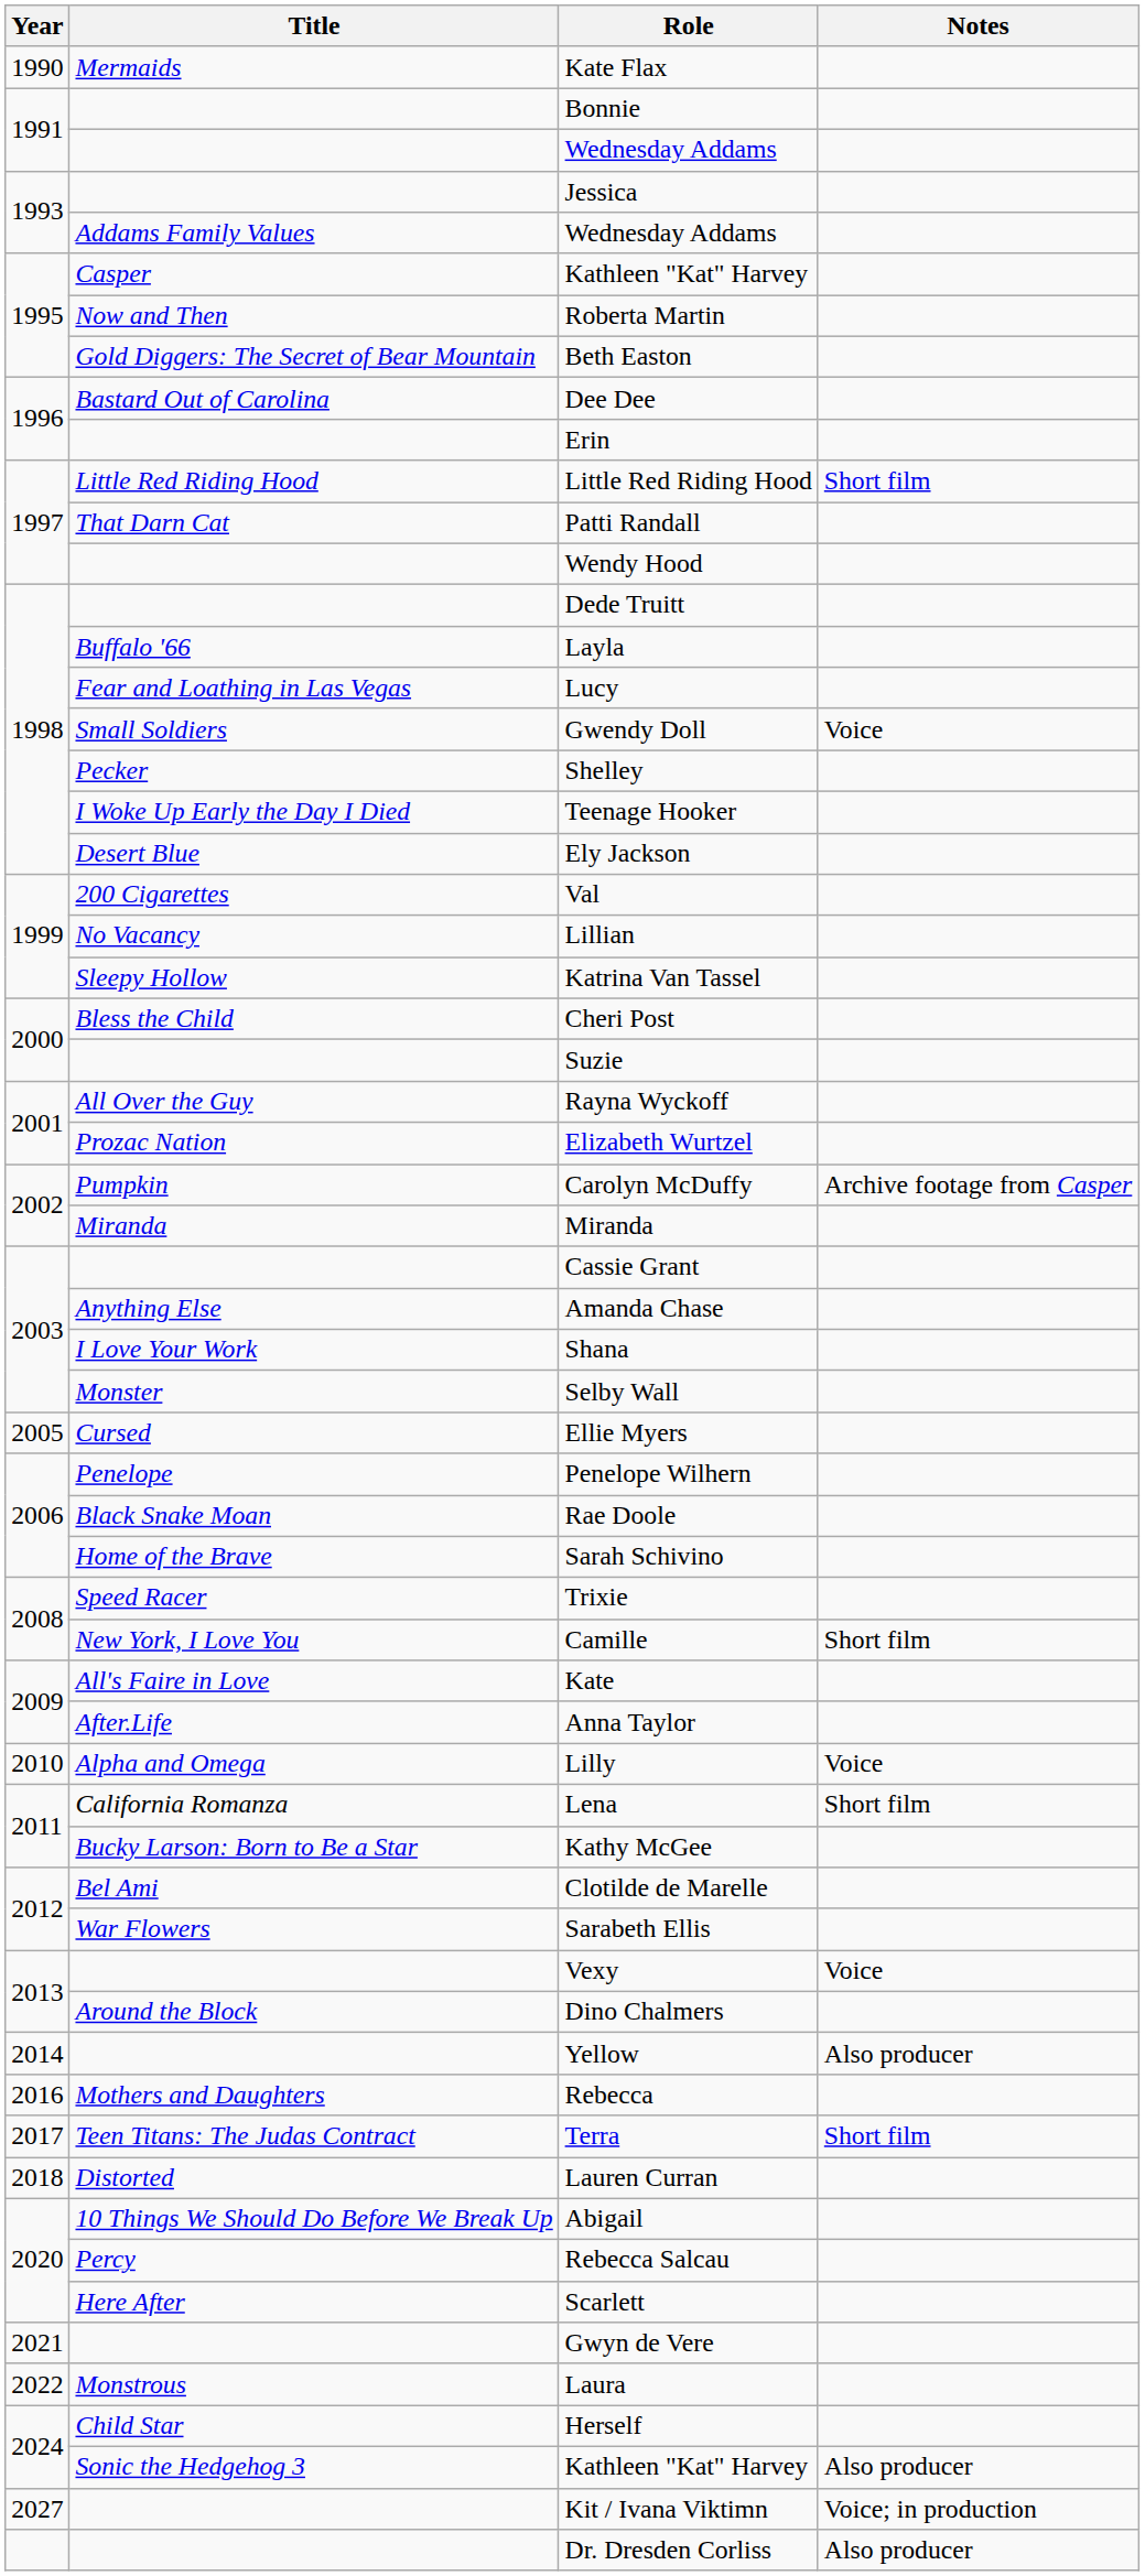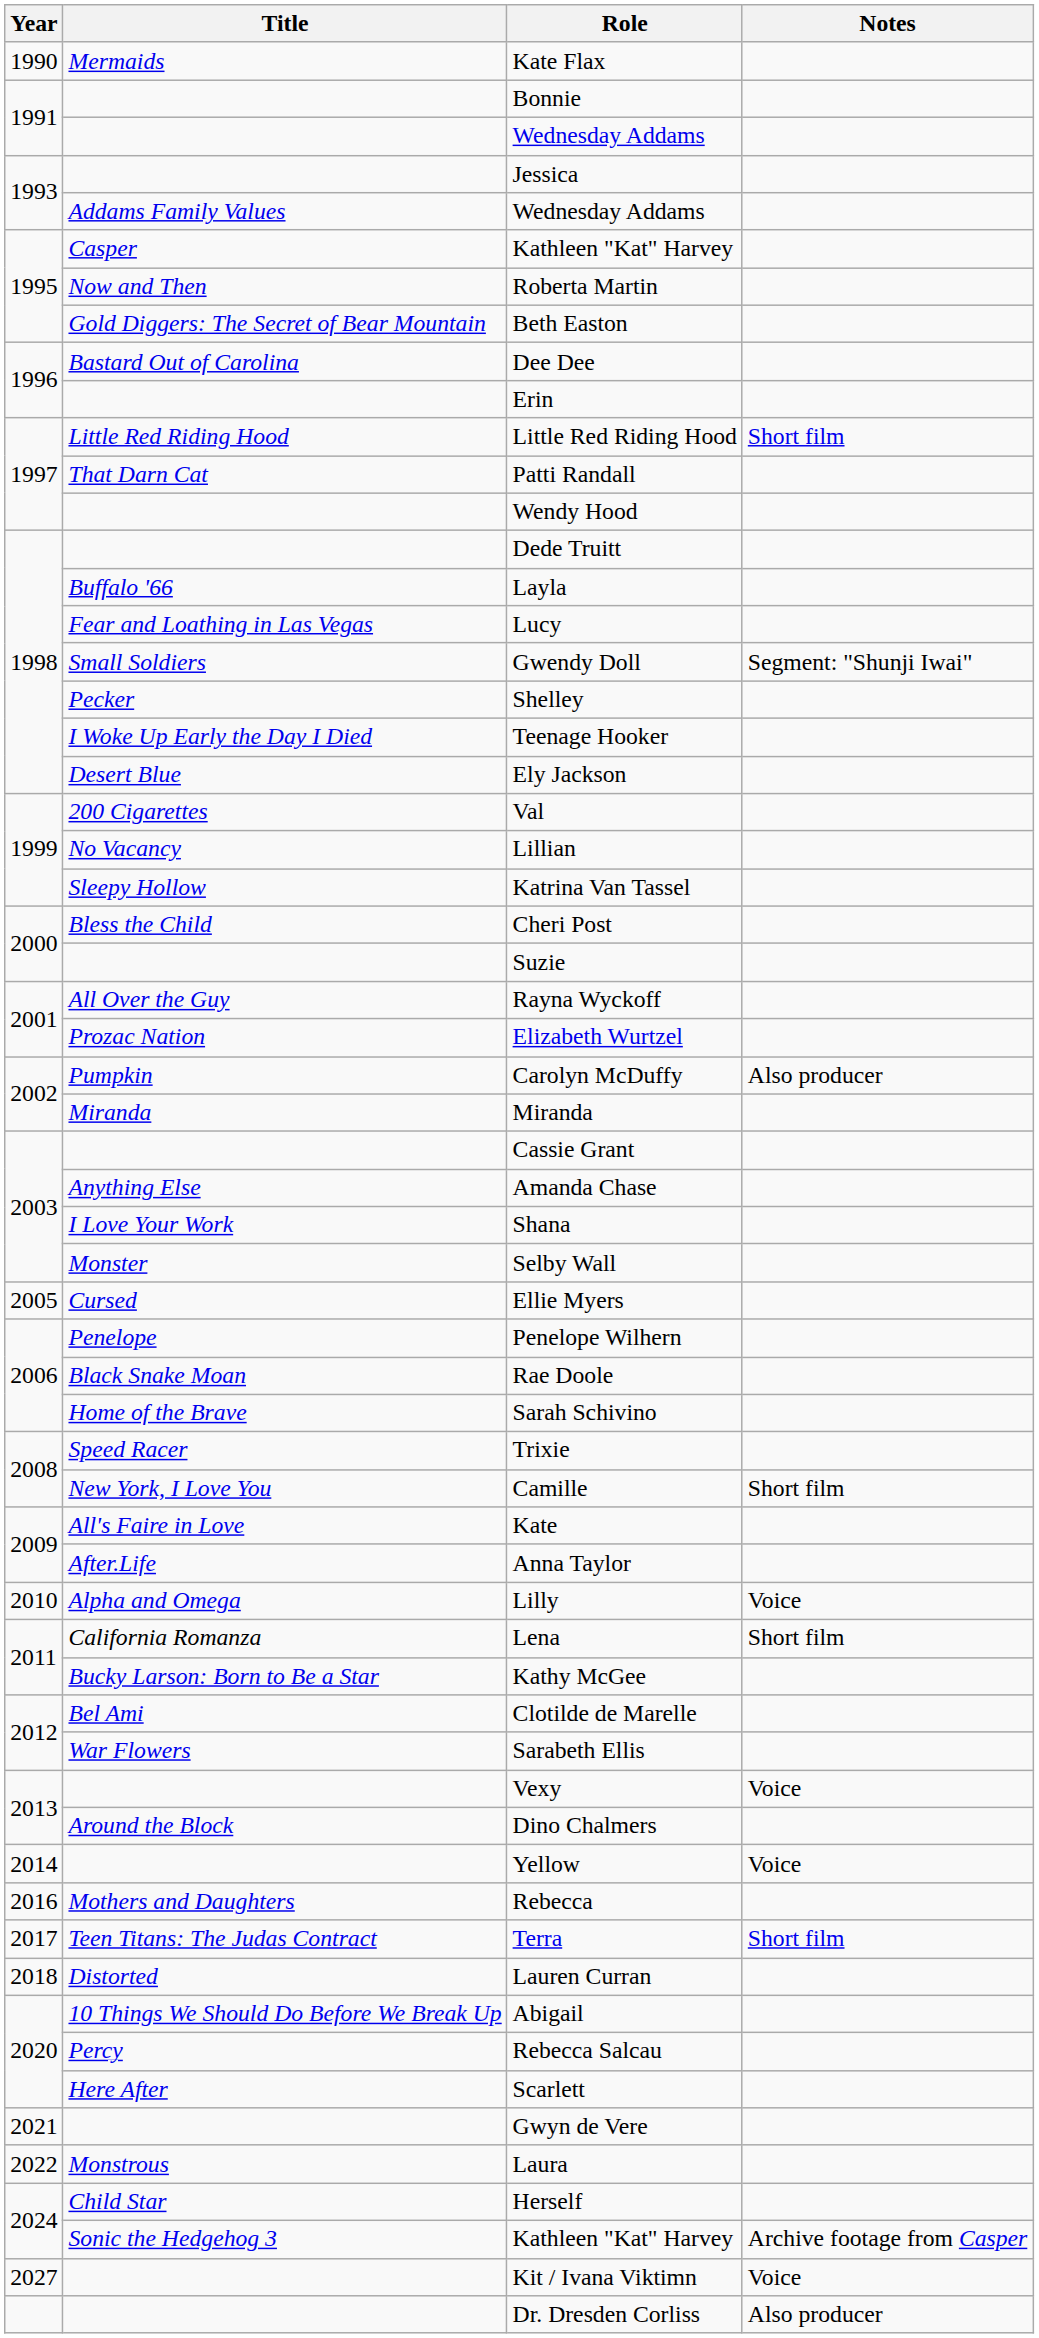Gwendy Doll | Notes: Voice -> Segment: "Shunji Iwai"
Carolyn McDuffy | Notes: Archive footage from Casper -> Also producer
Yellow | Notes: Also producer -> Voice
Sonic the Hedgehog 3 / Kathleen "Kat" Harvey | Notes: Also producer -> Archive footage from Casper
Kit / Ivana Viktimn | Notes: Voice; in production -> Voice
